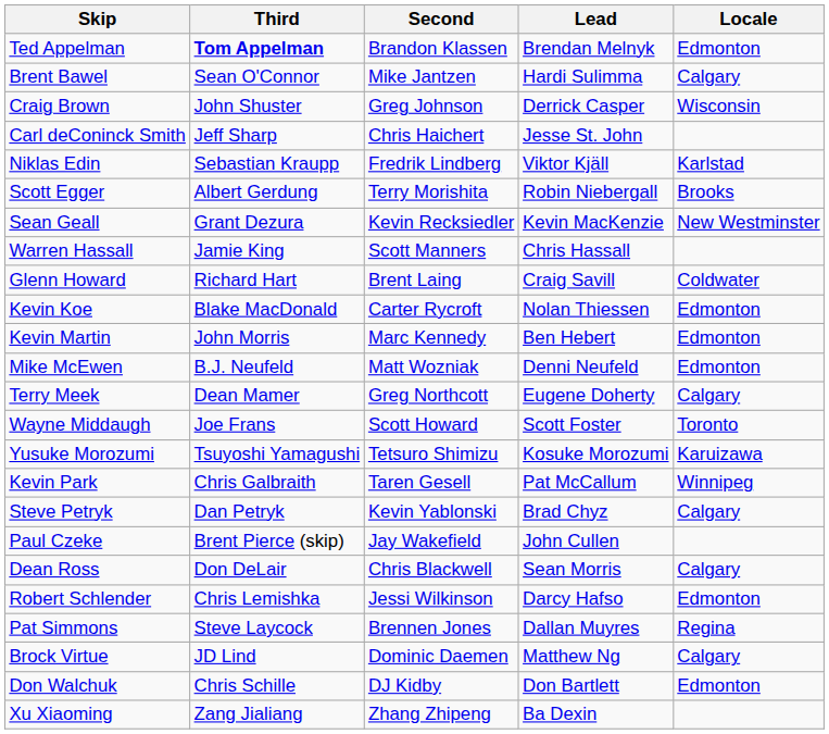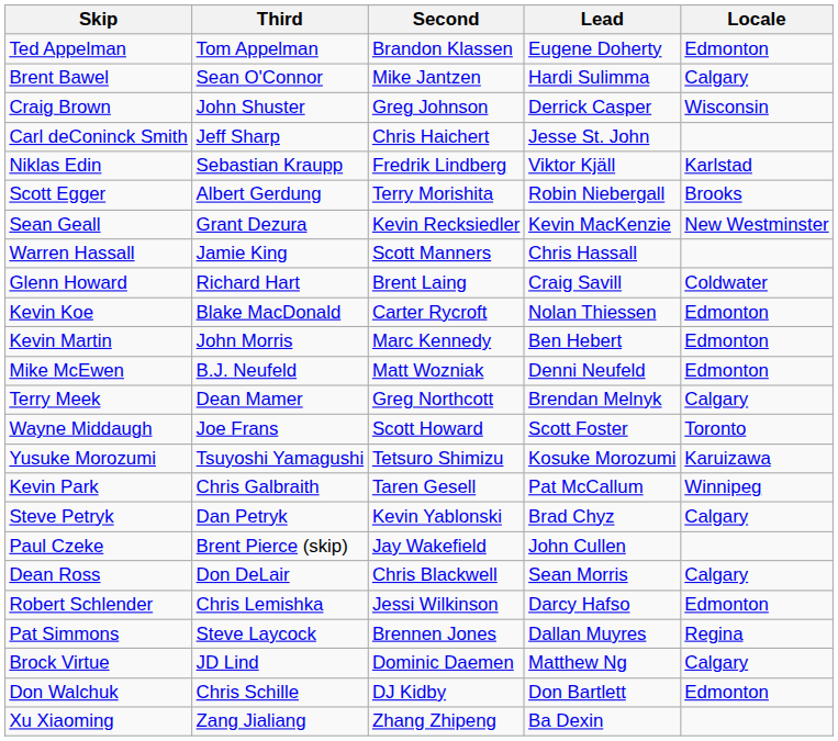Ted Appelman | Third: bold -> normal
Ted Appelman | Lead: Brendan Melnyk -> Eugene Doherty
Terry Meek | Lead: Eugene Doherty -> Brendan Melnyk
